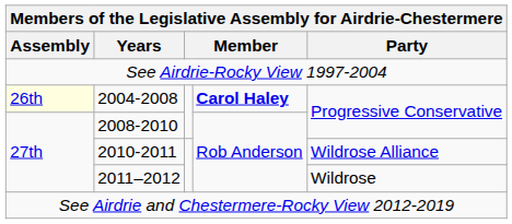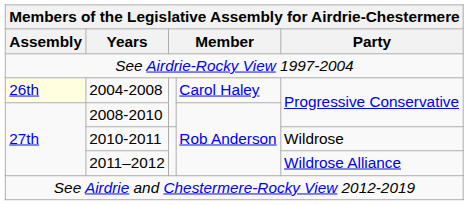2004-2008 | column 4: bold -> normal
2010-2011 | Party: Wildrose Alliance -> Wildrose
2011–2012 | Party: Wildrose -> Wildrose Alliance
